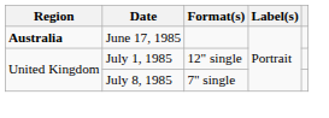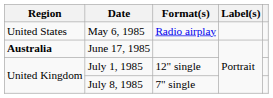+ row: United States | May 6, 1985 | Radio airplay
